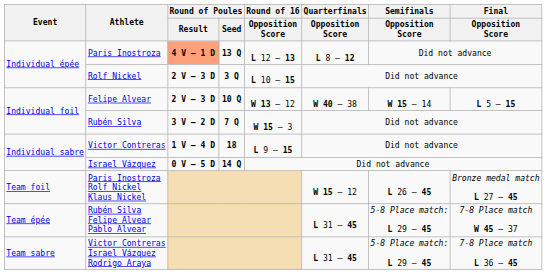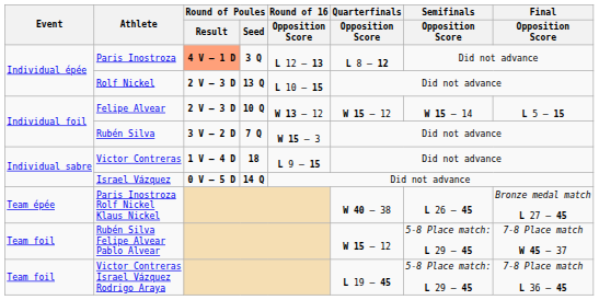Paris Inostroza | Round of Poules / Seed: 13 Q -> 3 Q
Rolf Nickel | Round of Poules / Seed: 3 Q -> 13 Q
Felipe Alvear | Quarterfinals / Opposition Score: W 40 – 38 -> W 15 – 12
Paris Inostroza Rolf Nickel Klaus Nickel | Event: Team foil -> Team épée
Paris Inostroza Rolf Nickel Klaus Nickel | Quarterfinals / Opposition Score: W 15 – 12 -> W 40 – 38
Rubén Silva Felipe Alvear Pablo Alvear | Event: Team épée -> Team foil
Rubén Silva Felipe Alvear Pablo Alvear | Quarterfinals / Opposition Score: L 31 – 45 -> W 15 – 12
Victor Contreras Israel Vázquez Rodrigo Araya | Event: Team sabre -> Team foil
Victor Contreras Israel Vázquez Rodrigo Araya | Quarterfinals / Opposition Score: L 31 – 45 -> L 19 – 45
